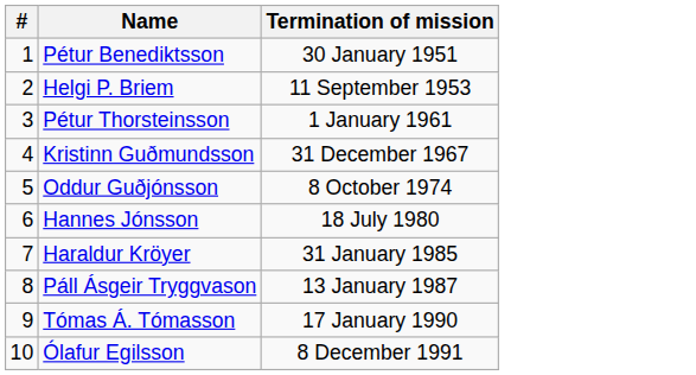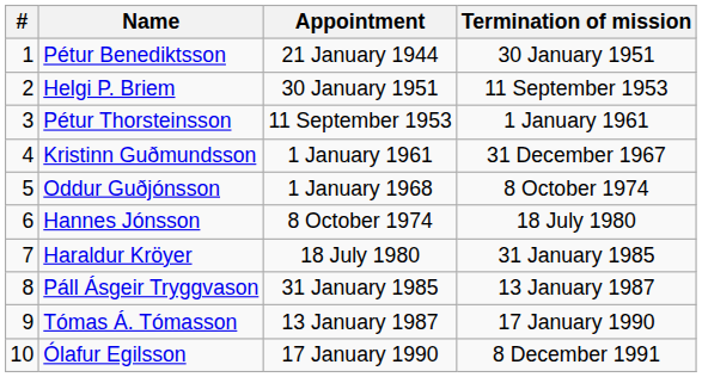+ column: Appointment | 21 January 1944 | 30 January 1951 | 11 September 1953 | 1 January 1961 | 1 January 1968 | 8 October 1974 | 18 July 1980 | 31 January 1985 | 13 January 1987 | 17 January 1990
